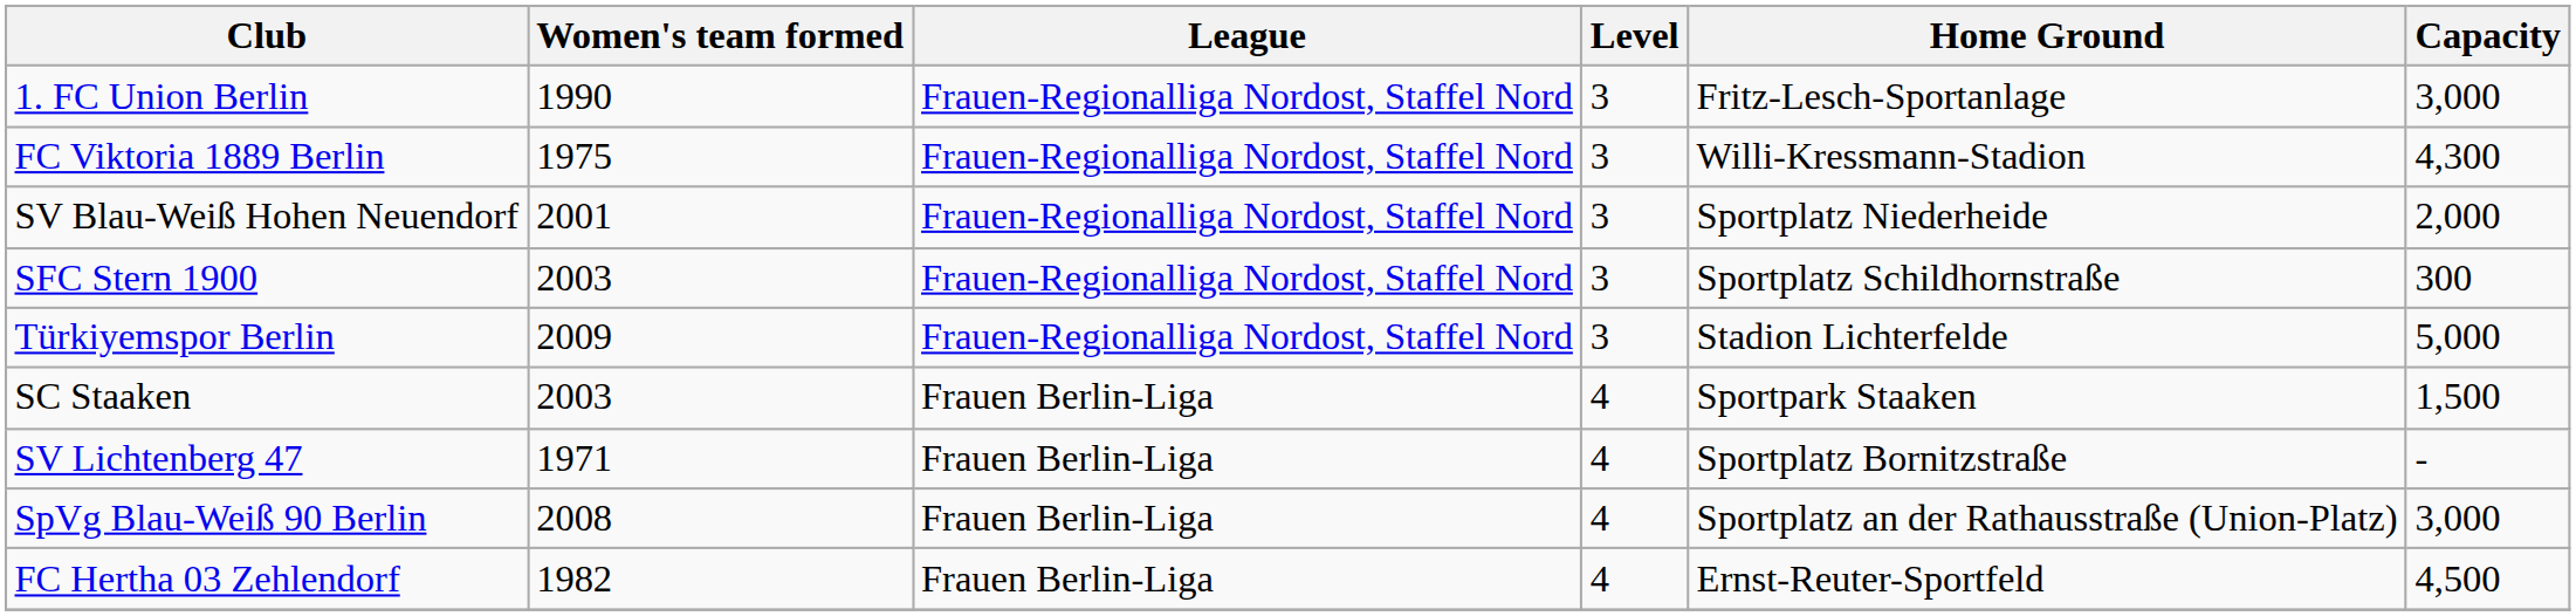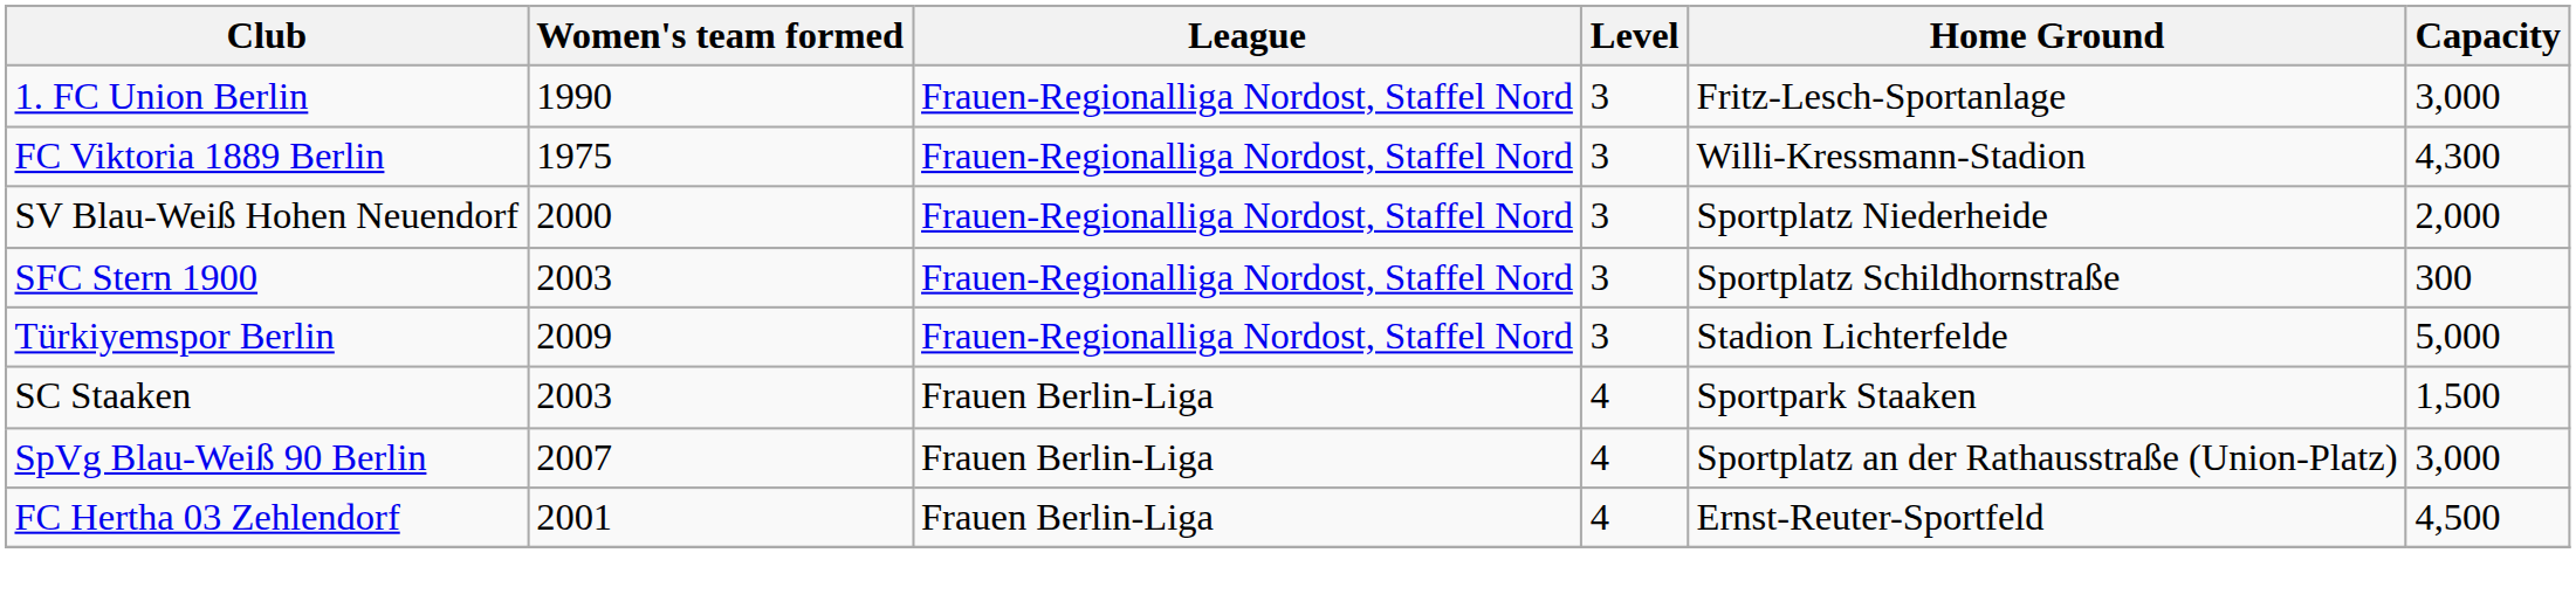SV Blau-Weiß Hohen Neuendorf | Women's team formed: 2001 -> 2000
- row: SV Lichtenberg 47 | 1971 | Frauen Berlin-Liga | 4 | Sportplatz Bornitzstraße | -
SpVg Blau-Weiß 90 Berlin | Women's team formed: 2008 -> 2007
FC Hertha 03 Zehlendorf | Women's team formed: 1982 -> 2001
